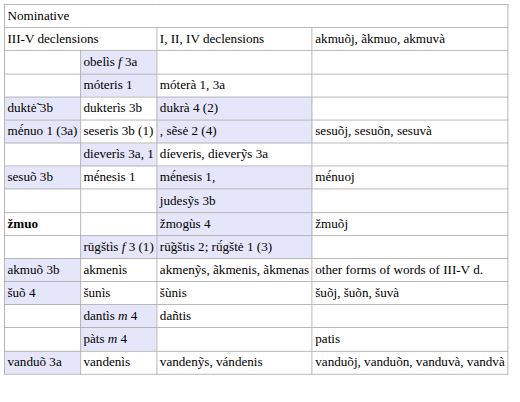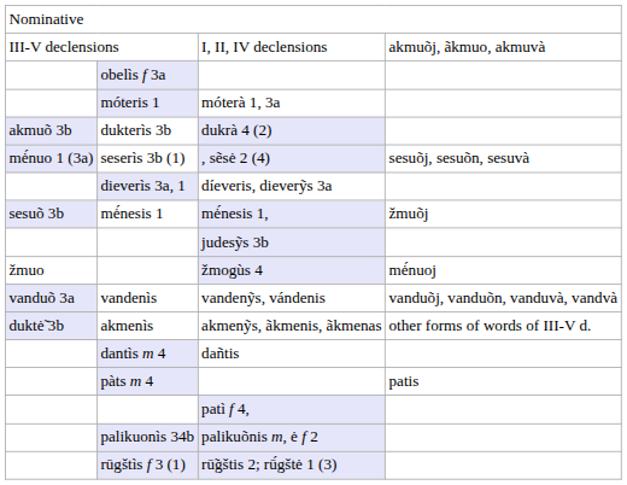dukrà 4 (2) | column 1: duktė̃ 3b -> akmuõ 3b
mė́nesis 1, | column 4: mė́nuoj -> žmuõj
žmogùs 4 | column 1: bold -> normal
žmogùs 4 | column 4: žmuõj -> mė́nuoj
rows swapped: vandenỹs, vándenis <-> rū̃gštis 2; rū́gštė 1 (3)
akmenỹs, ãkmenis, ãkmenas | column 1: akmuõ 3b -> duktė̃ 3b
- row: šuõ 4 | šunìs | šùnis | šuõj, šuõn, šuvà
+ row: patì f 4,
+ row: palikuonìs 34b | palikuõnis m, ė f 2
